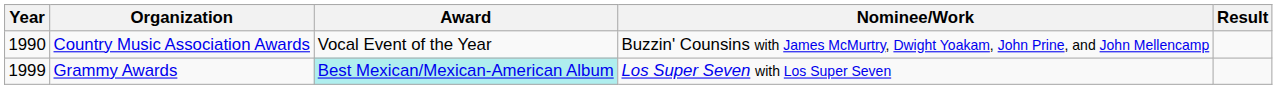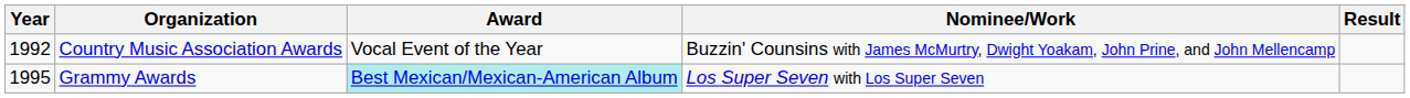Country Music Association Awards | Year: 1990 -> 1992
Grammy Awards | Year: 1999 -> 1995
